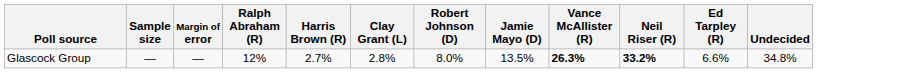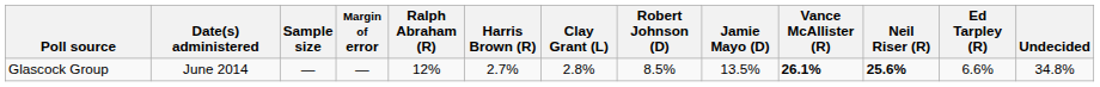+ column: Date(s) administered | June 2014
Glascock Group | Robert Johnson (D): 8.0% -> 8.5%
Glascock Group | Vance McAllister (R): 26.3% -> 26.1%
Glascock Group | Neil Riser (R): 33.2% -> 25.6%
